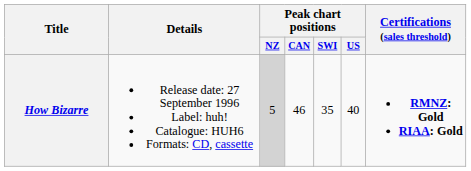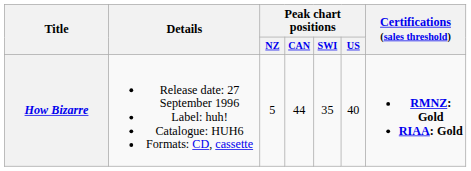How Bizarre | Peak chart positions / NZ: lightgrey background -> no background
How Bizarre | Peak chart positions / CAN: 46 -> 44
